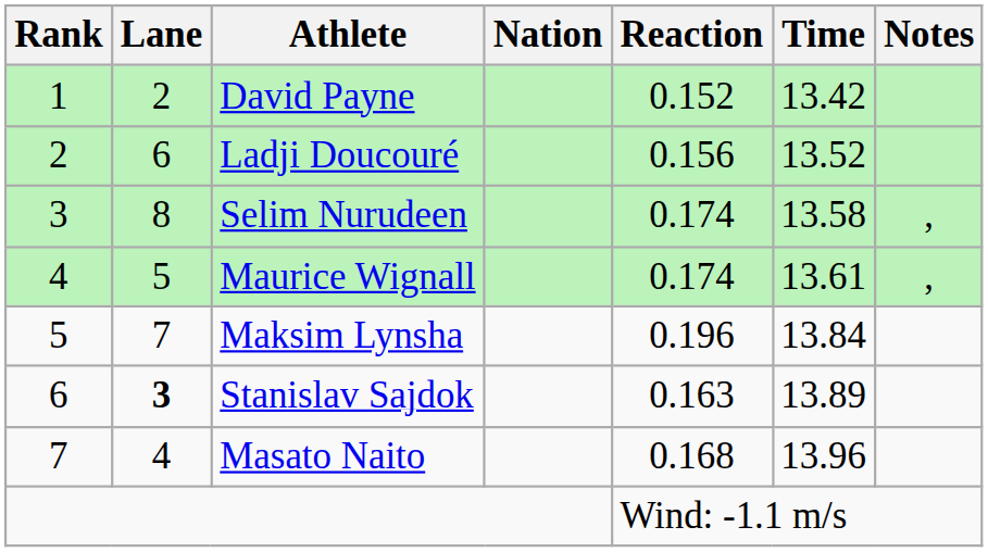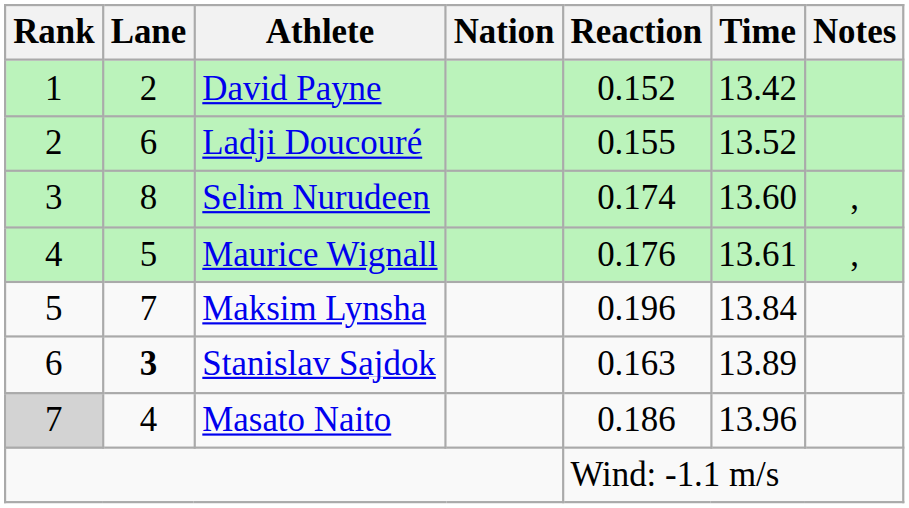Ladji Doucouré | Reaction: 0.156 -> 0.155
Selim Nurudeen | Time: 13.58 -> 13.60
Maurice Wignall | Reaction: 0.174 -> 0.176
Masato Naito | Rank: no background -> lightgrey background
Masato Naito | Reaction: 0.168 -> 0.186
